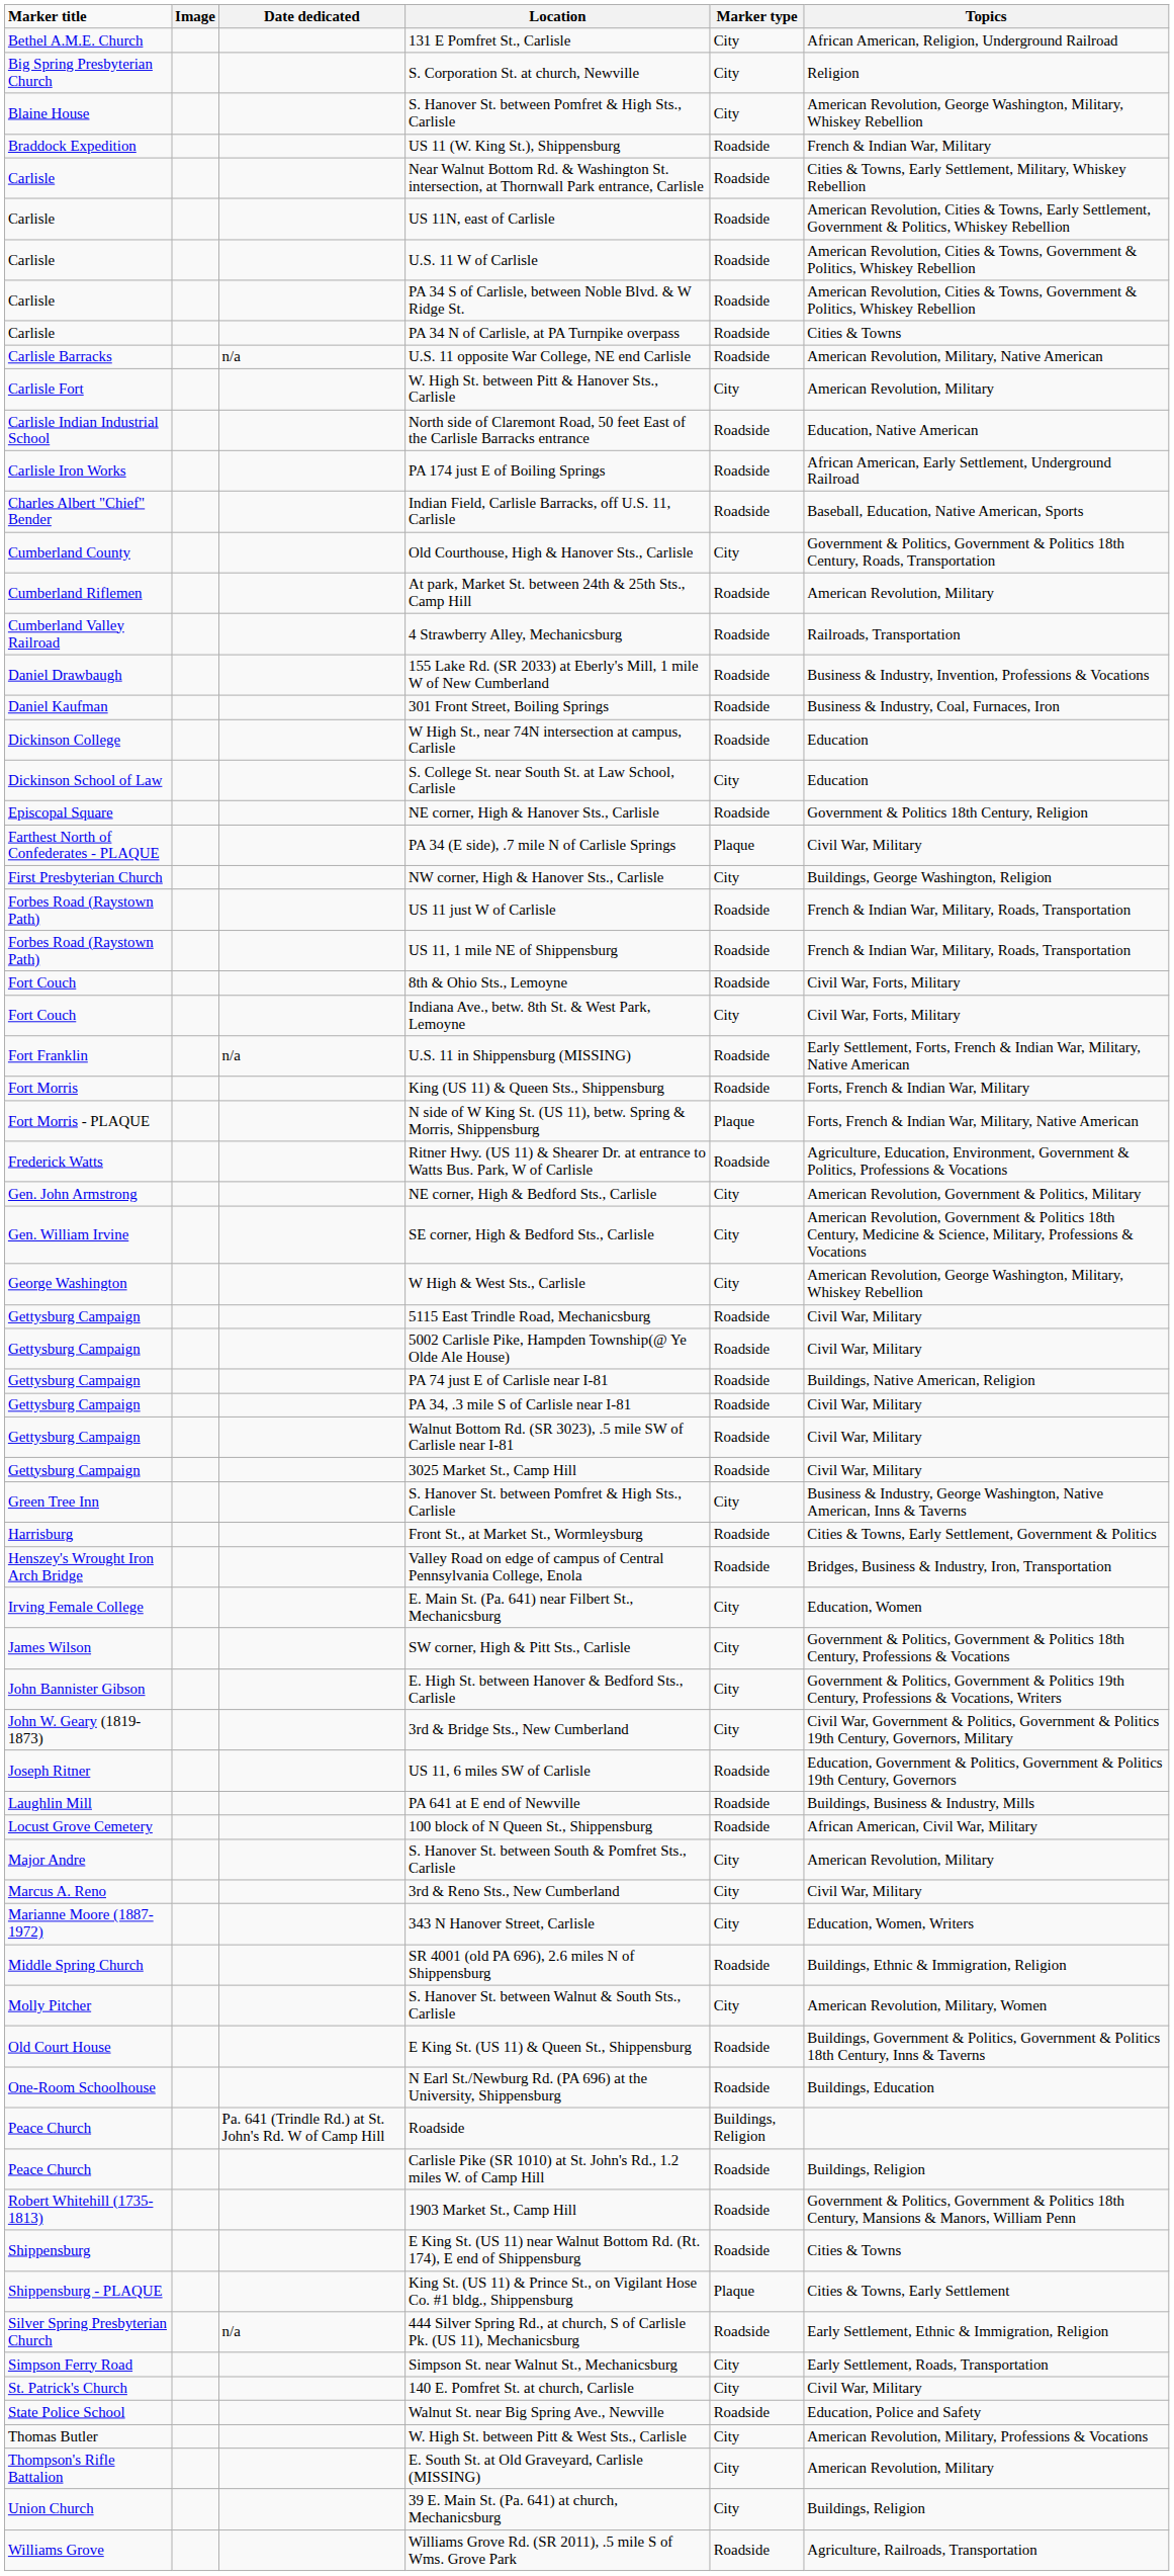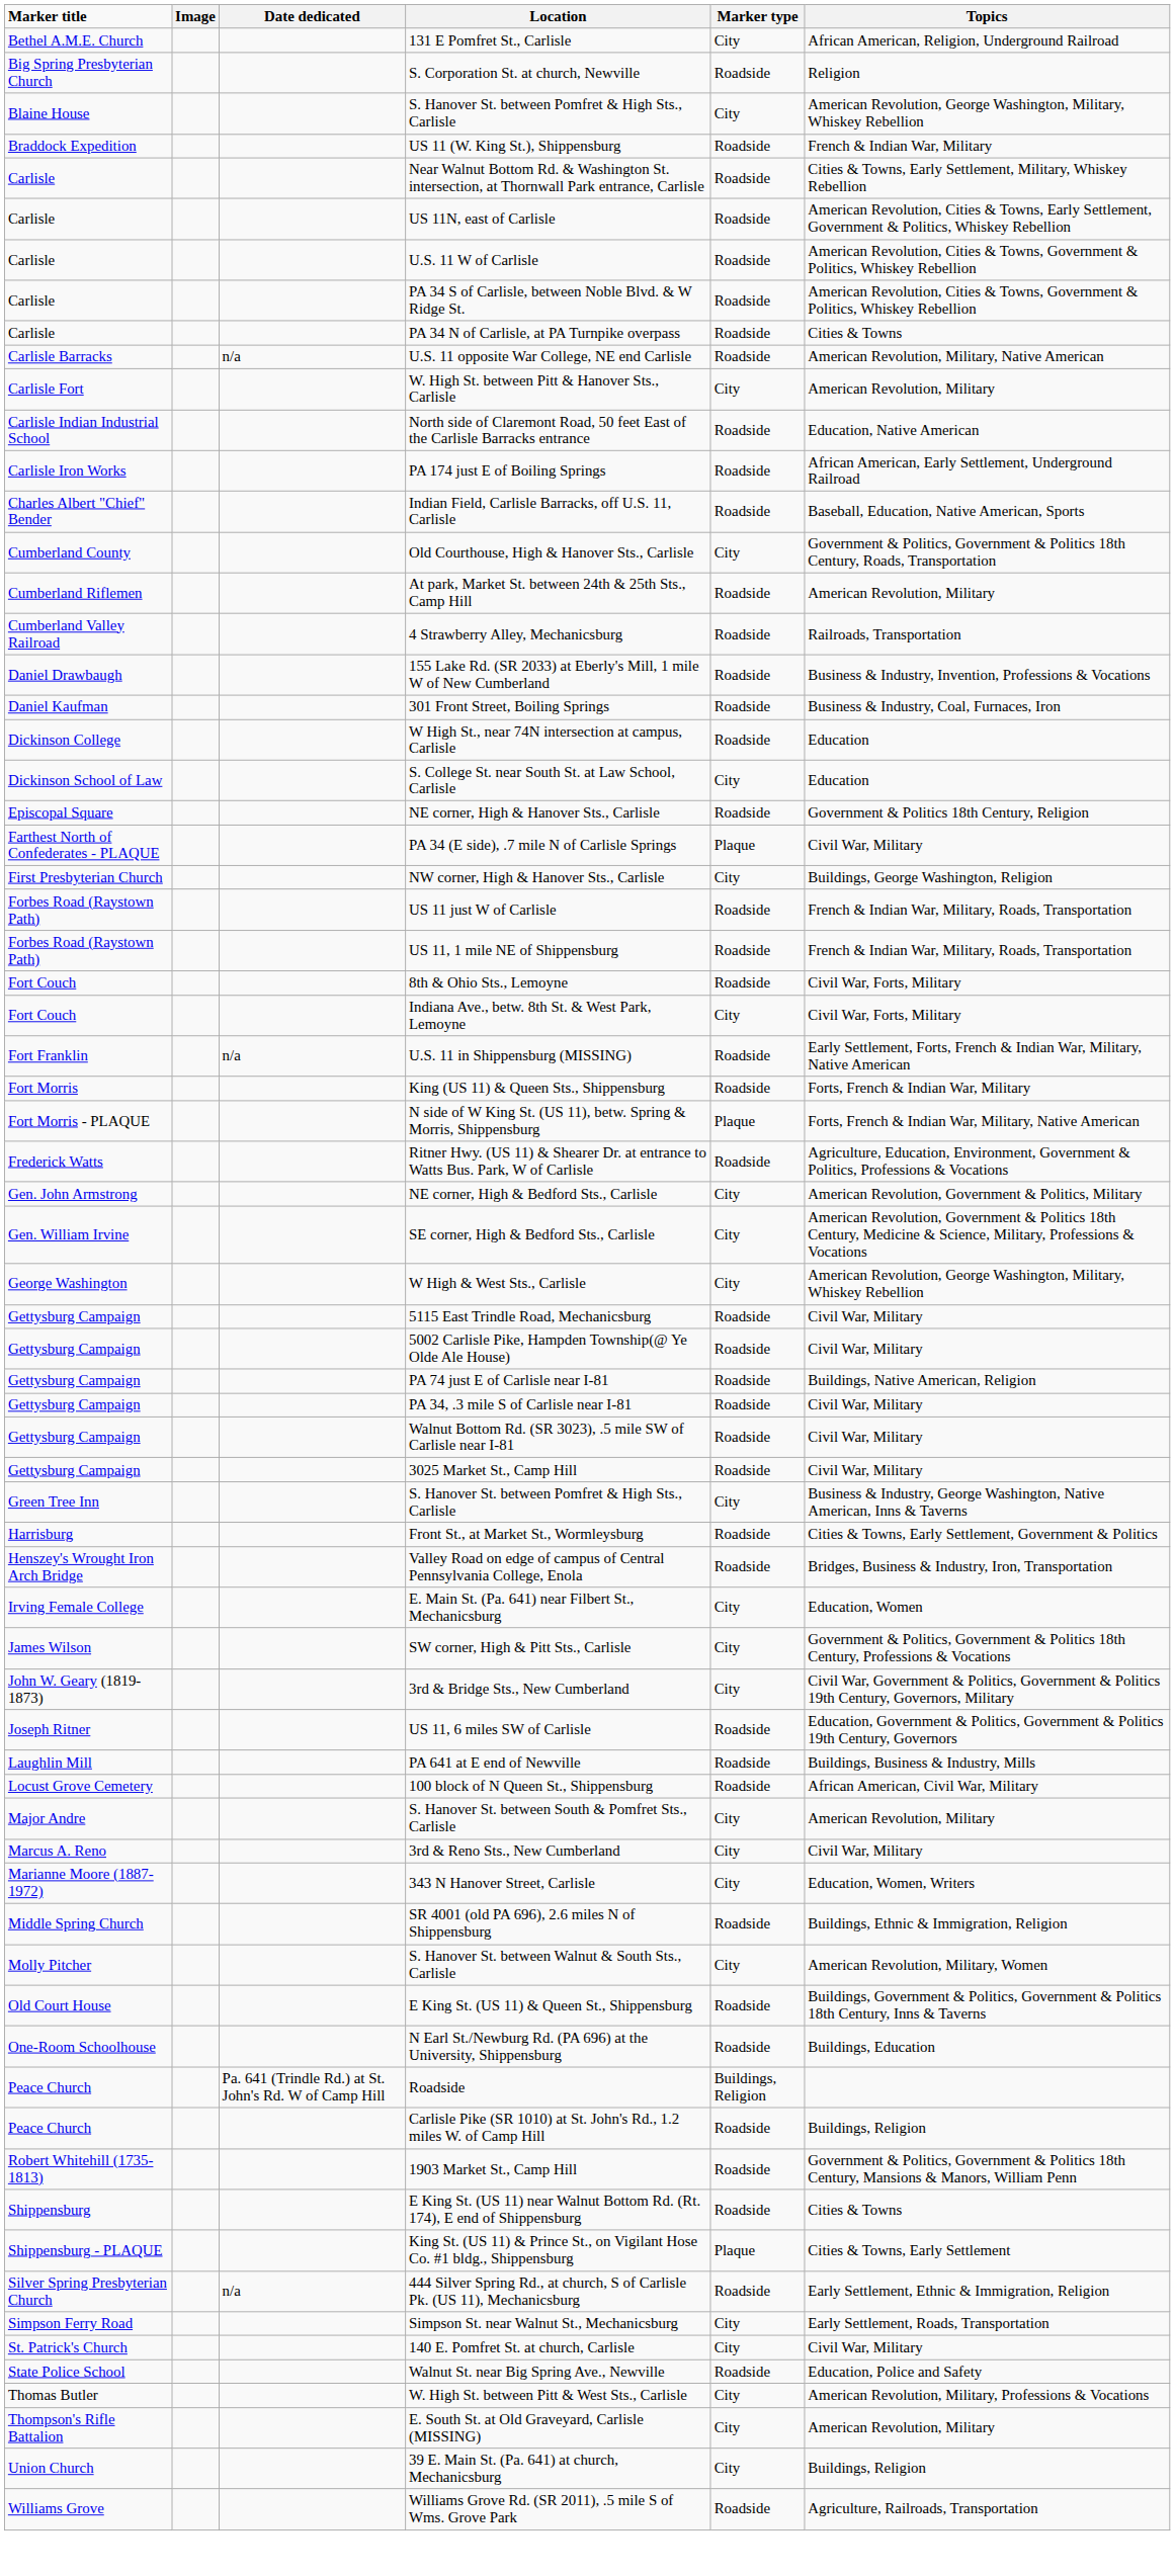S. Corporation St. at church, Newville | Marker type: City -> Roadside
- row: John Bannister Gibson | E. High St. between Hanover & Bedford Sts., Carlisle | City | Government & Politics, Government & Politics 19th Century, Professions & Vocations, Writers
